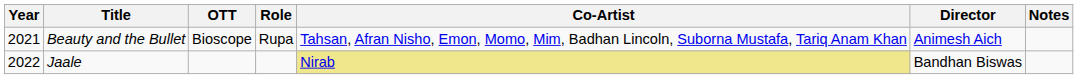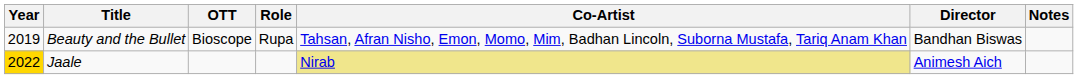Beauty and the Bullet | Year: 2021 -> 2019
Beauty and the Bullet | Director: Animesh Aich -> Bandhan Biswas
Jaale | Year: no background -> gold background
Jaale | Director: Bandhan Biswas -> Animesh Aich
